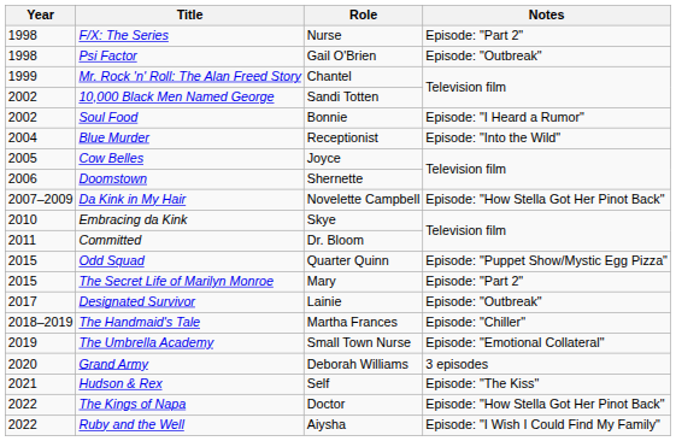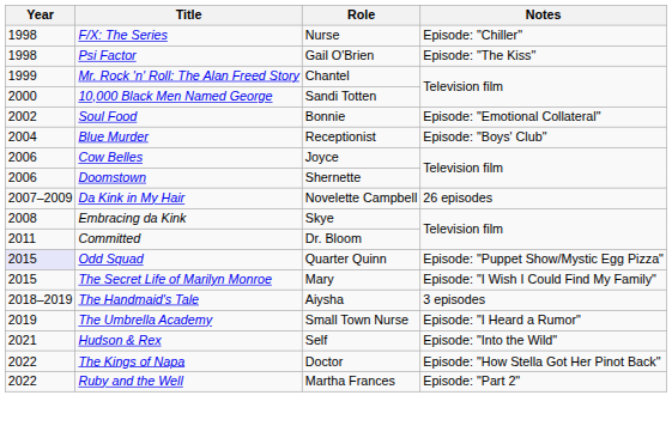F/X: The Series | Notes: Episode: "Part 2" -> Episode: "Chiller"
Psi Factor | Notes: Episode: "Outbreak" -> Episode: "The Kiss"
10,000 Black Men Named George | Year: 2002 -> 2000
Soul Food | Notes: Episode: "I Heard a Rumor" -> Episode: "Emotional Collateral"
Blue Murder | Notes: Episode: "Into the Wild" -> Episode: "Boys' Club"
Cow Belles | Year: 2005 -> 2006
Da Kink in My Hair | Notes: Episode: "How Stella Got Her Pinot Back" -> 26 episodes
Embracing da Kink | Year: 2010 -> 2008
Odd Squad | Year: no background -> lavender background
The Secret Life of Marilyn Monroe | Notes: Episode: "Part 2" -> Episode: "I Wish I Could Find My Family"
- row: 2017 | Designated Survivor | Lainie | Episode: "Outbreak"
The Handmaid's Tale | Role: Martha Frances -> Aiysha
The Handmaid's Tale | Notes: Episode: "Chiller" -> 3 episodes
The Umbrella Academy | Notes: Episode: "Emotional Collateral" -> Episode: "I Heard a Rumor"
- row: 2020 | Grand Army | Deborah Williams | 3 episodes
Hudson & Rex | Notes: Episode: "The Kiss" -> Episode: "Into the Wild"
Ruby and the Well | Role: Aiysha -> Martha Frances
Ruby and the Well | Notes: Episode: "I Wish I Could Find My Family" -> Episode: "Part 2"
